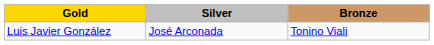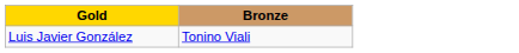- column: Silver | José Arconada
